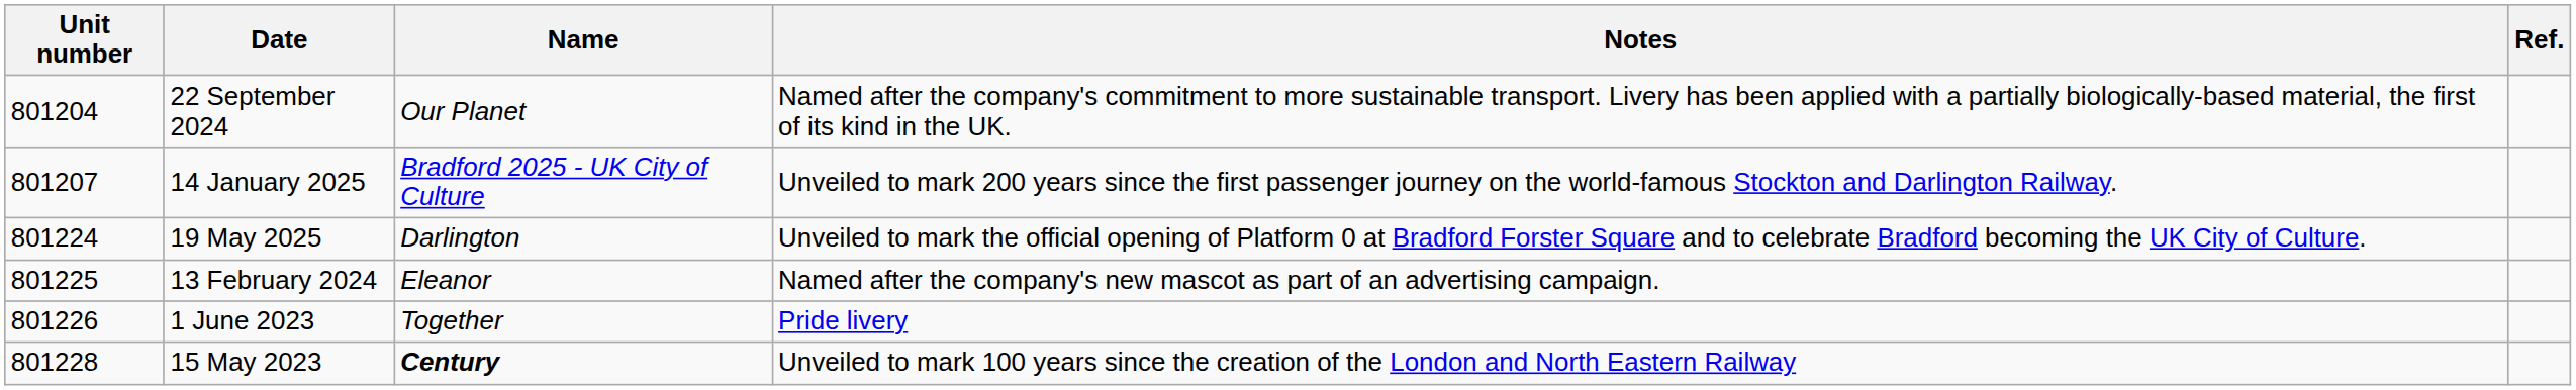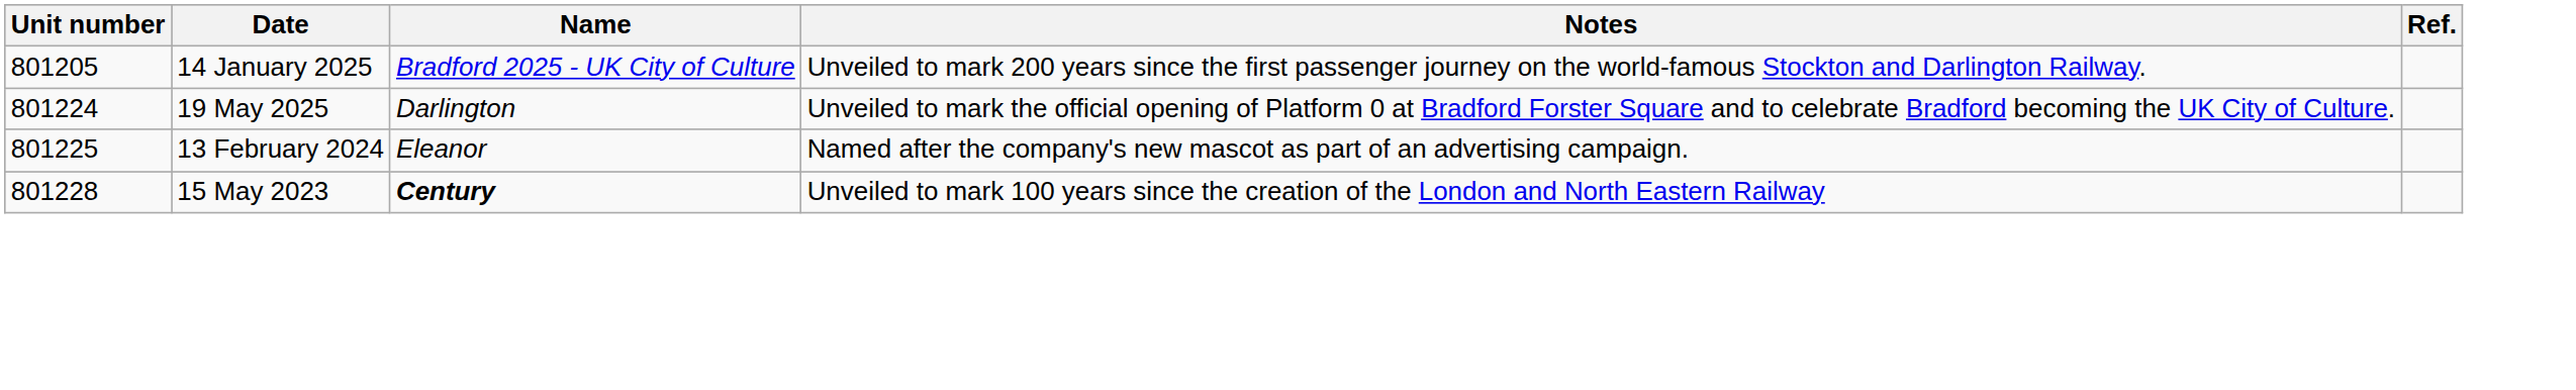- row: 801204 | 22 September 2024 | Our Planet | Named after the company's commitment to more sustainable transport. Livery has been applied with a partially biologically-based material, the first of its kind in the UK.
14 January 2025 | Unit number: 801207 -> 801205
- row: 801226 | 1 June 2023 | Together | Pride livery
